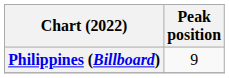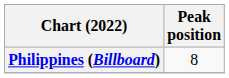Philippines (Billboard) | Peak position: 9 -> 8
